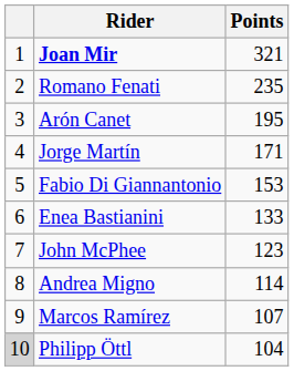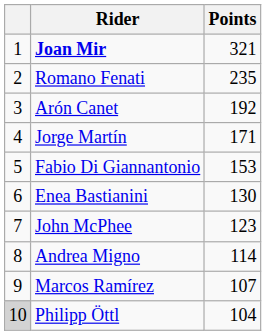Arón Canet | Points: 195 -> 192
Enea Bastianini | Points: 133 -> 130
